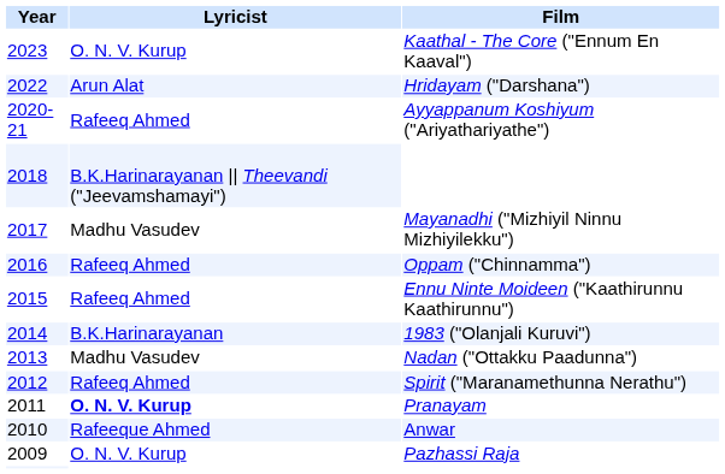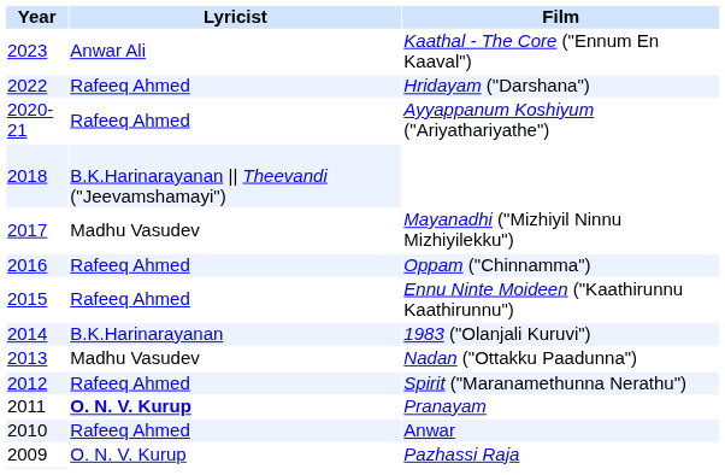Kaathal - The Core ("Ennum En Kaaval") | Lyricist: O. N. V. Kurup -> Anwar Ali
Hridayam ("Darshana") | Lyricist: Arun Alat -> Rafeeq Ahmed
Anwar | Lyricist: Rafeeque Ahmed -> Rafeeq Ahmed
